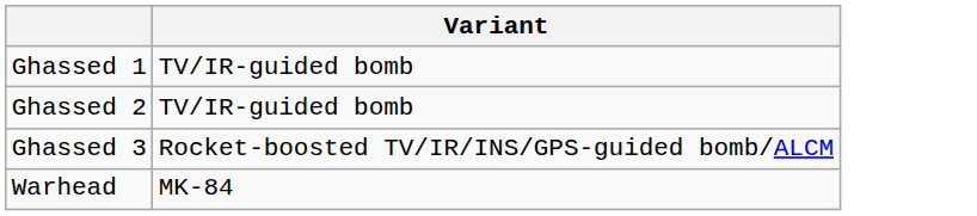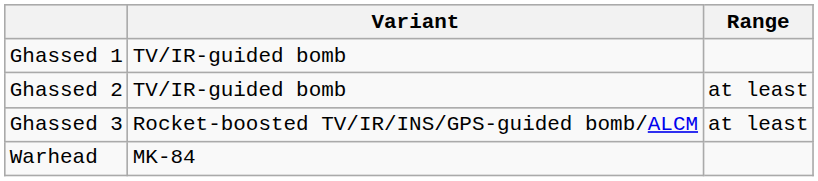+ column: Range | at least | at least
